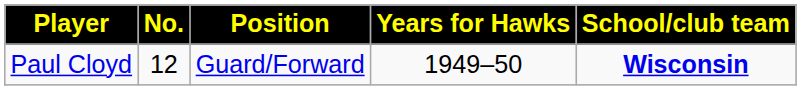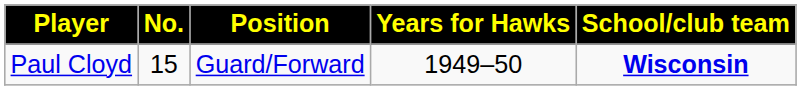Paul Cloyd | No.: 12 -> 15
